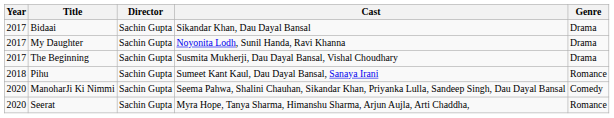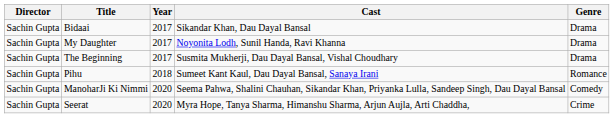columns swapped: Year <-> Director
Seerat | Genre: Romance -> Crime
